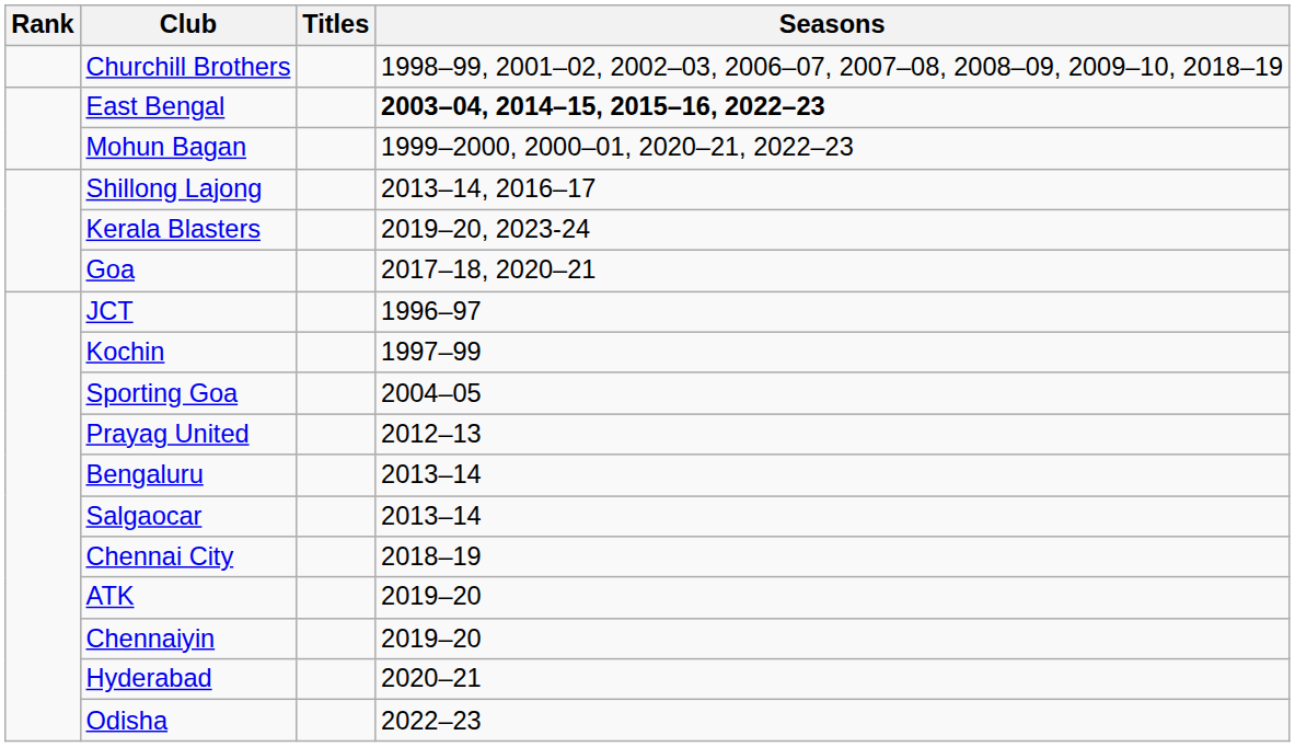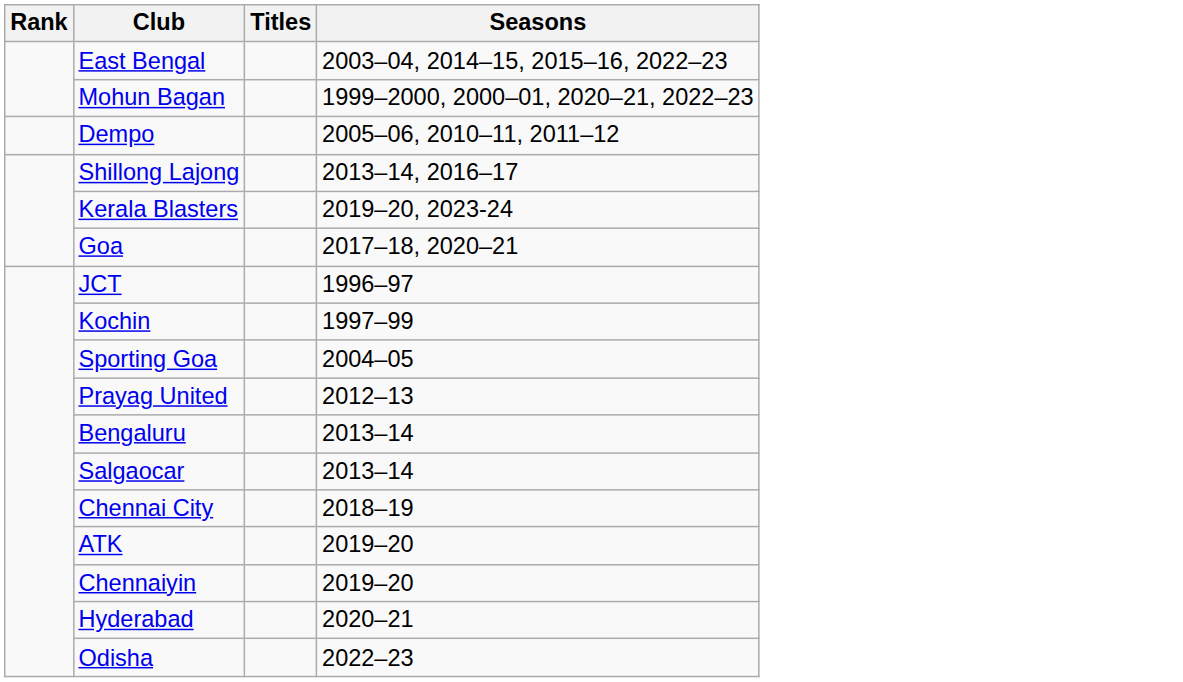- row: Churchill Brothers | 1998–99, 2001–02, 2002–03, 2006–07, 2007–08, 2008–09, 2009–10, 2018–19
East Bengal | Seasons: bold -> normal
+ row: Dempo | 2005–06, 2010–11, 2011–12
